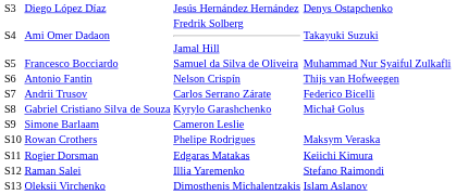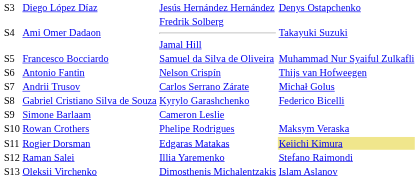Andrii Trusov | column 4: Federico Bicelli -> Michał Golus
Gabriel Cristiano Silva de Souza | column 4: Michał Golus -> Federico Bicelli
Rogier Dorsman | column 4: no background -> khaki background
